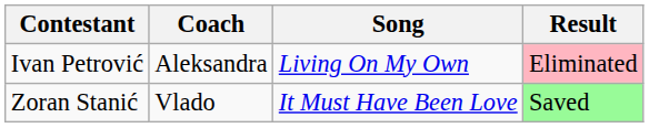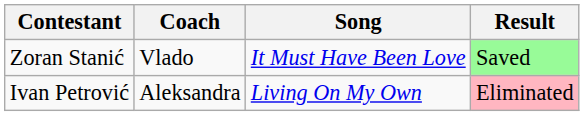rows swapped: Ivan Petrović <-> Zoran Stanić
